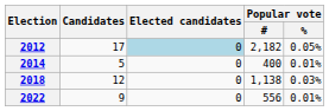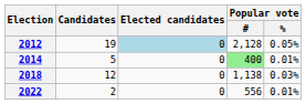2012 | Candidates: 17 -> 19
2012 | Popular vote / #: 2,182 -> 2,128
2014 | Popular vote / #: no background -> lightgreen background
2022 | Candidates: 9 -> 2
